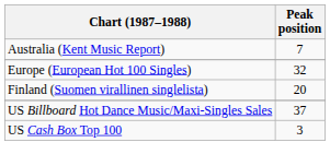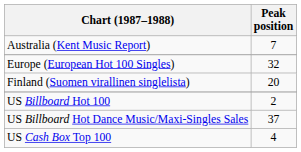+ row: US Billboard Hot 100 | 2
US Cash Box Top 100 | Peak position: 3 -> 4
